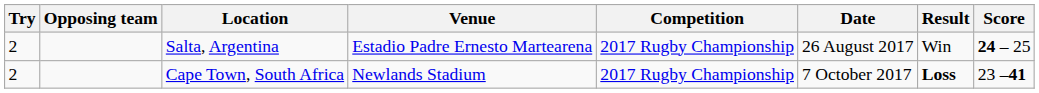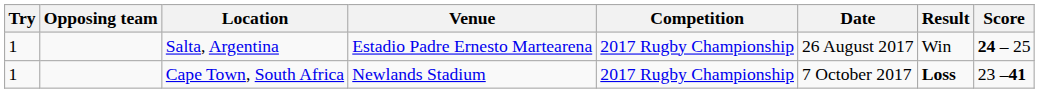Salta, Argentina | Try: 2 -> 1
Cape Town, South Africa | Try: 2 -> 1
